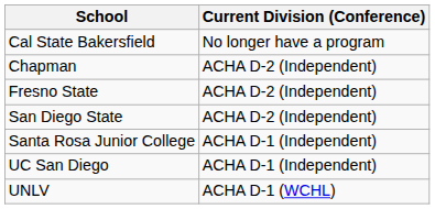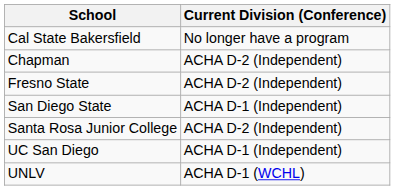San Diego State | Current Division (Conference): ACHA D-2 (Independent) -> ACHA D-1 (Independent)
Santa Rosa Junior College | Current Division (Conference): ACHA D-1 (Independent) -> ACHA D-2 (Independent)
